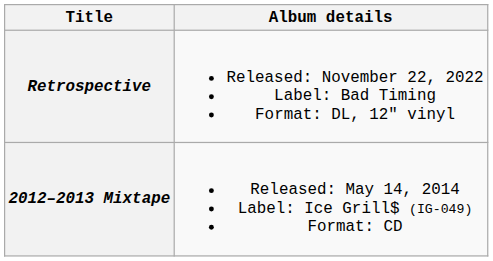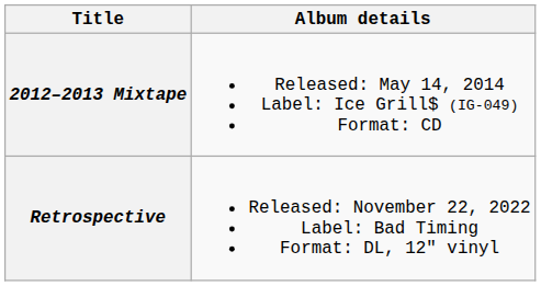rows swapped: 2012–2013 Mixtape <-> Retrospective
